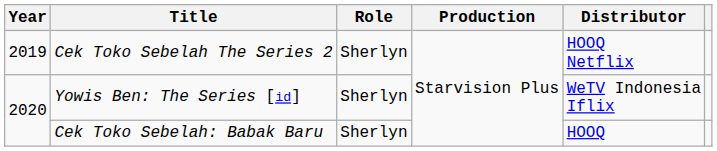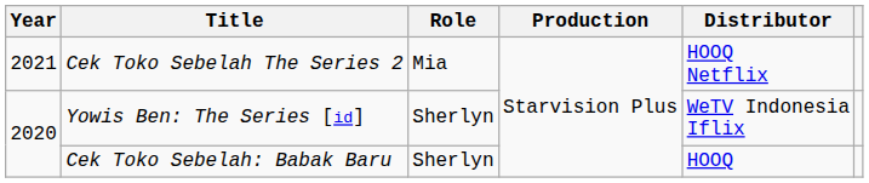Cek Toko Sebelah The Series 2 | Year: 2019 -> 2021
Cek Toko Sebelah The Series 2 | Role: Sherlyn -> Mia
